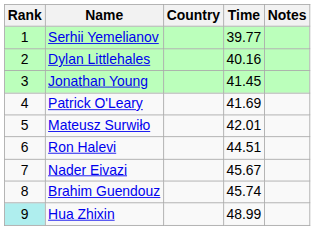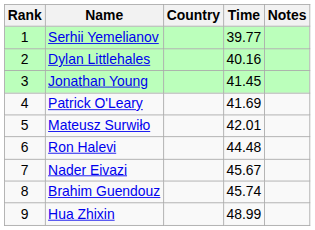Ron Halevi | Time: 44.51 -> 44.48
Hua Zhixin | Rank: paleturquoise background -> no background
